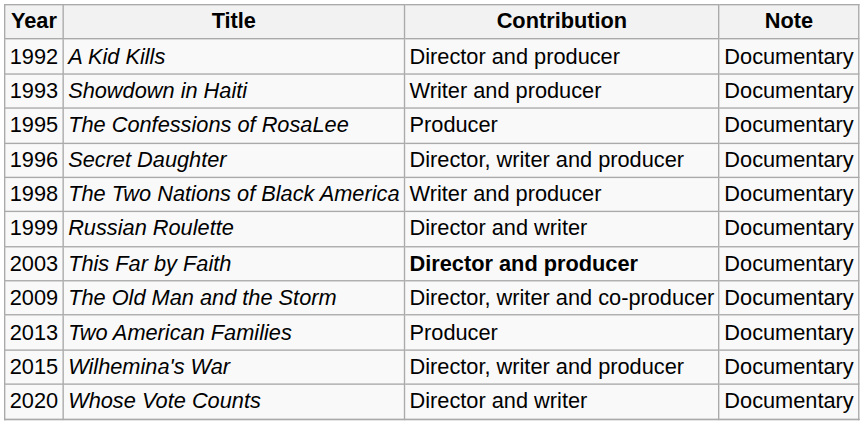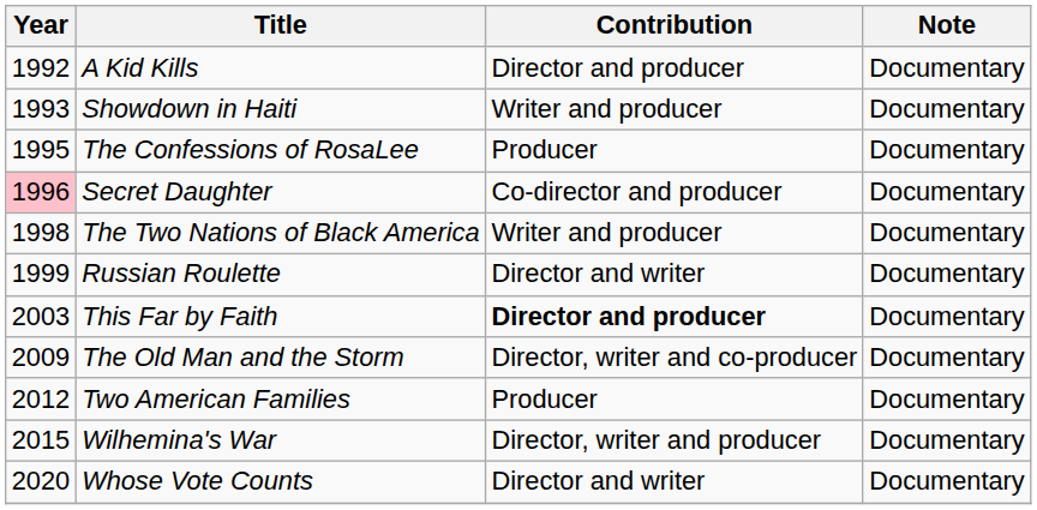Secret Daughter | Year: no background -> pink background
Secret Daughter | Contribution: Director, writer and producer -> Co-director and producer
Two American Families | Year: 2013 -> 2012
